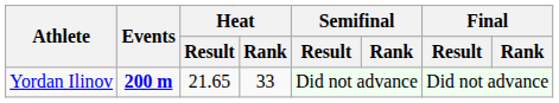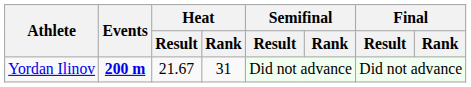Yordan Ilinov | Heat / Result: 21.65 -> 21.67
Yordan Ilinov | Heat / Rank: 33 -> 31
